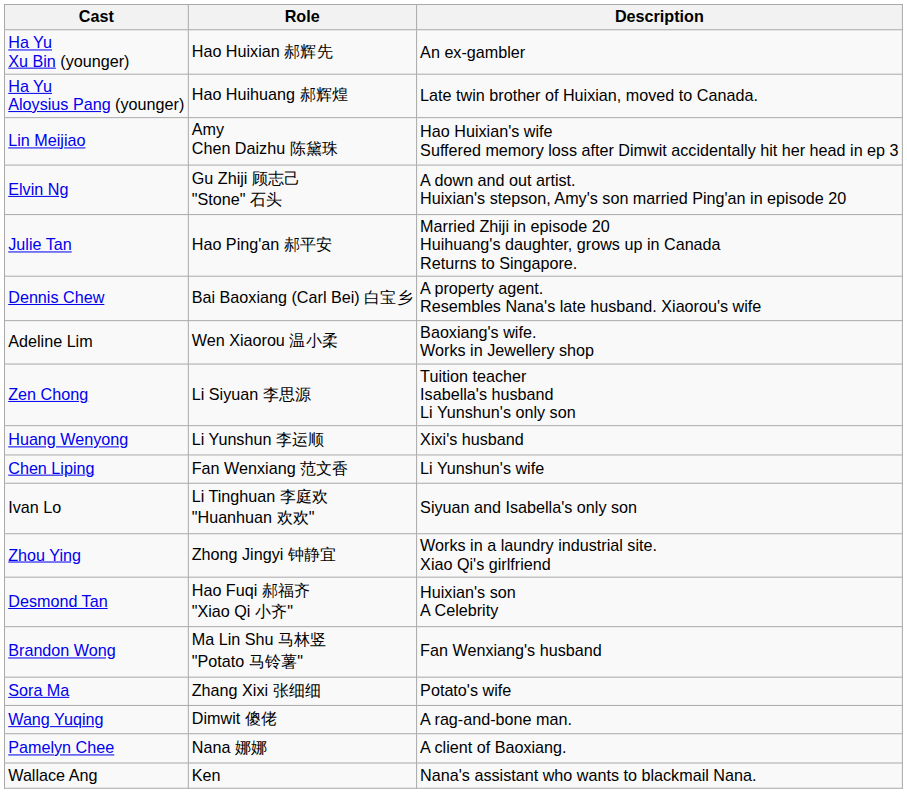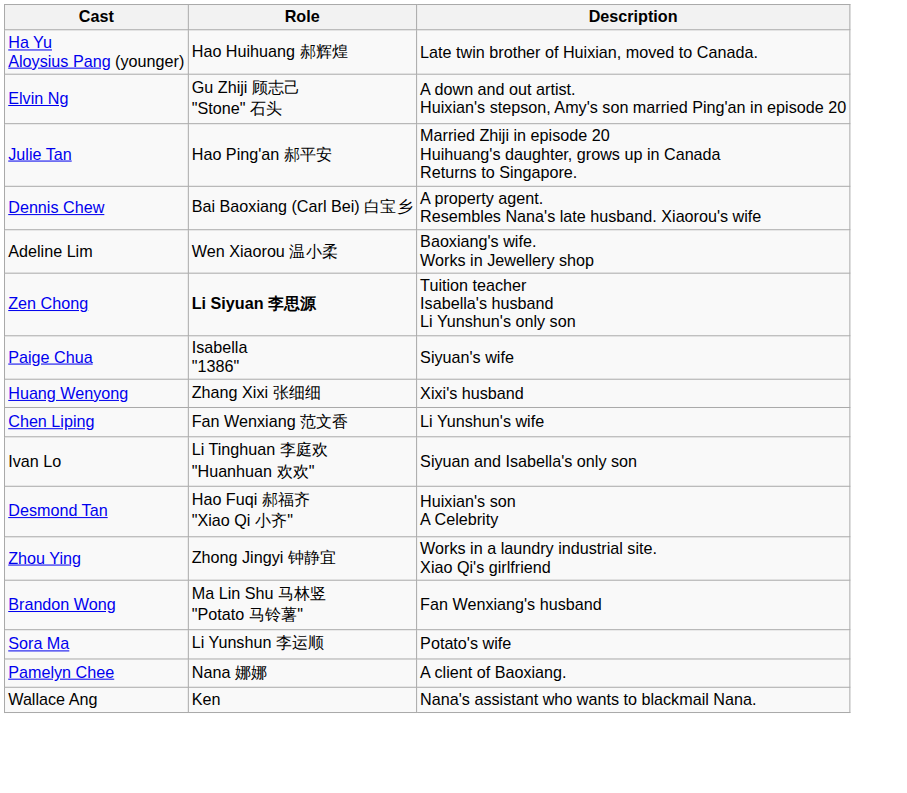- row: Ha Yu Xu Bin (younger) | Hao Huixian 郝辉先 | An ex-gambler
- row: Lin Meijiao | Amy Chen Daizhu 陈黛珠 | Hao Huixian's wife Suffered memory loss after Dimwit accidentally hit her head in ep 3
Zen Chong | Role: normal -> bold
+ row: Paige Chua | Isabella "1386" | Siyuan's wife
Huang Wenyong | Role: Li Yunshun 李运顺 -> Zhang Xixi 张细细
rows swapped: Zhou Ying <-> Desmond Tan
Sora Ma | Role: Zhang Xixi 张细细 -> Li Yunshun 李运顺
- row: Wang Yuqing | Dimwit 傻佬 | A rag-and-bone man.
